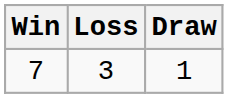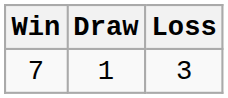columns swapped: Draw <-> Loss
